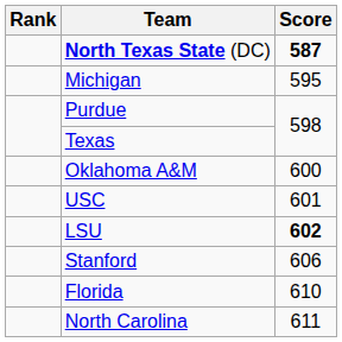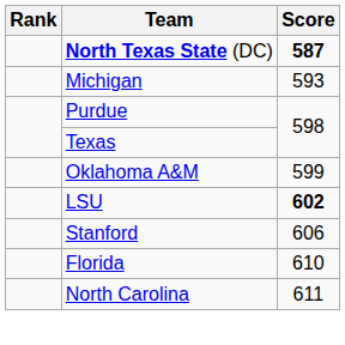Michigan | Score: 595 -> 593
Oklahoma A&M | Score: 600 -> 599
- row: USC | 601
